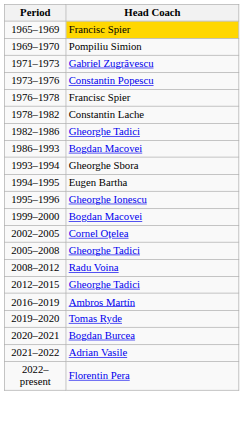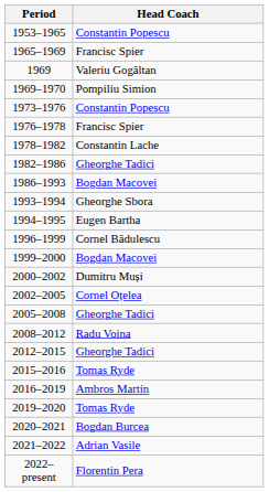+ row: 1953–1965 | Constantin Popescu
1965–1969 | Head Coach: gold background -> no background
+ row: 1969 | Valeriu Gogâltan
- row: 1971–1973 | Gabriel Zugrăvescu
- row: 1995–1996 | Gheorghe Ionescu
+ row: 1996–1999 | Cornel Bădulescu
+ row: 2000–2002 | Dumitru Muși
+ row: 2015–2016 | Tomas Ryde
